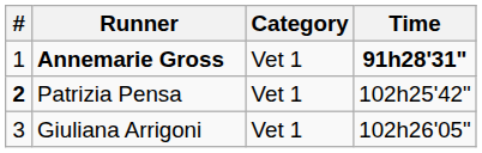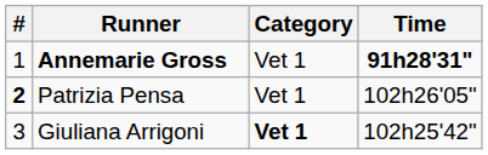Patrizia Pensa | Time: 102h25'42" -> 102h26'05"
Giuliana Arrigoni | Category: normal -> bold
Giuliana Arrigoni | Time: 102h26'05" -> 102h25'42"
